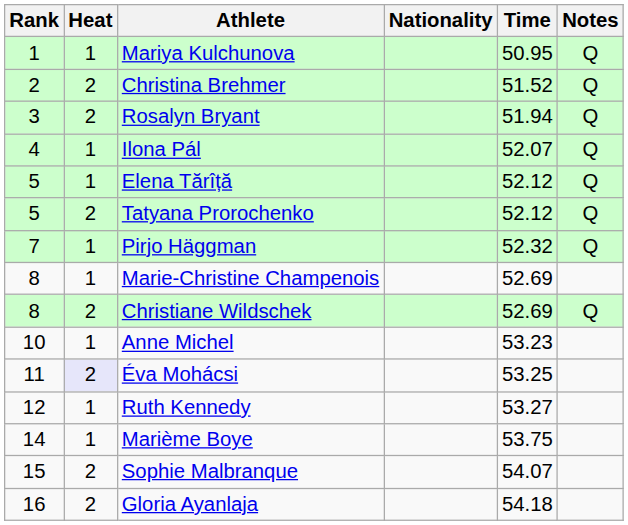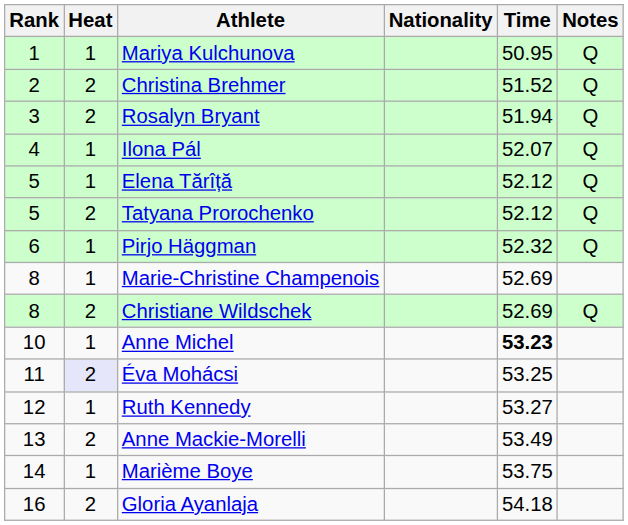Pirjo Häggman | Rank: 7 -> 6
Anne Michel | Time: normal -> bold
+ row: 13 | 2 | Anne Mackie-Morelli | 53.49
- row: 15 | 2 | Sophie Malbranque | 54.07
